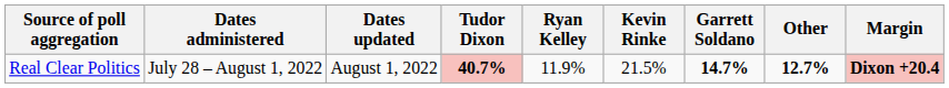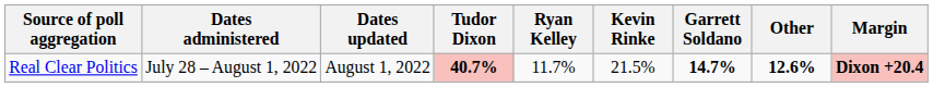Real Clear Politics | Ryan Kelley: 11.9% -> 11.7%
Real Clear Politics | Other: 12.7% -> 12.6%
